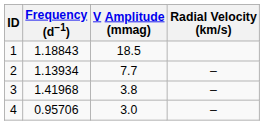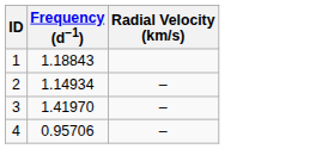- column: V Amplitude (mmag) | 18.5 | 7.7 | 3.8 | 3.0
2 | Frequency (d−1): 1.13934 -> 1.14934
3 | Frequency (d−1): 1.41968 -> 1.41970
